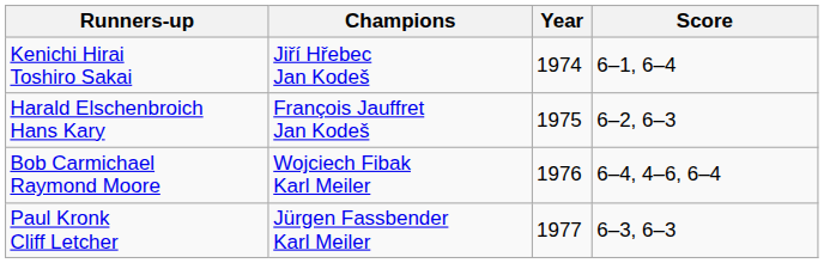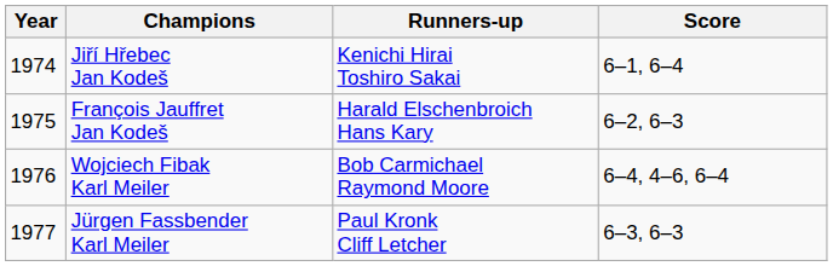columns swapped: Year <-> Runners-up
